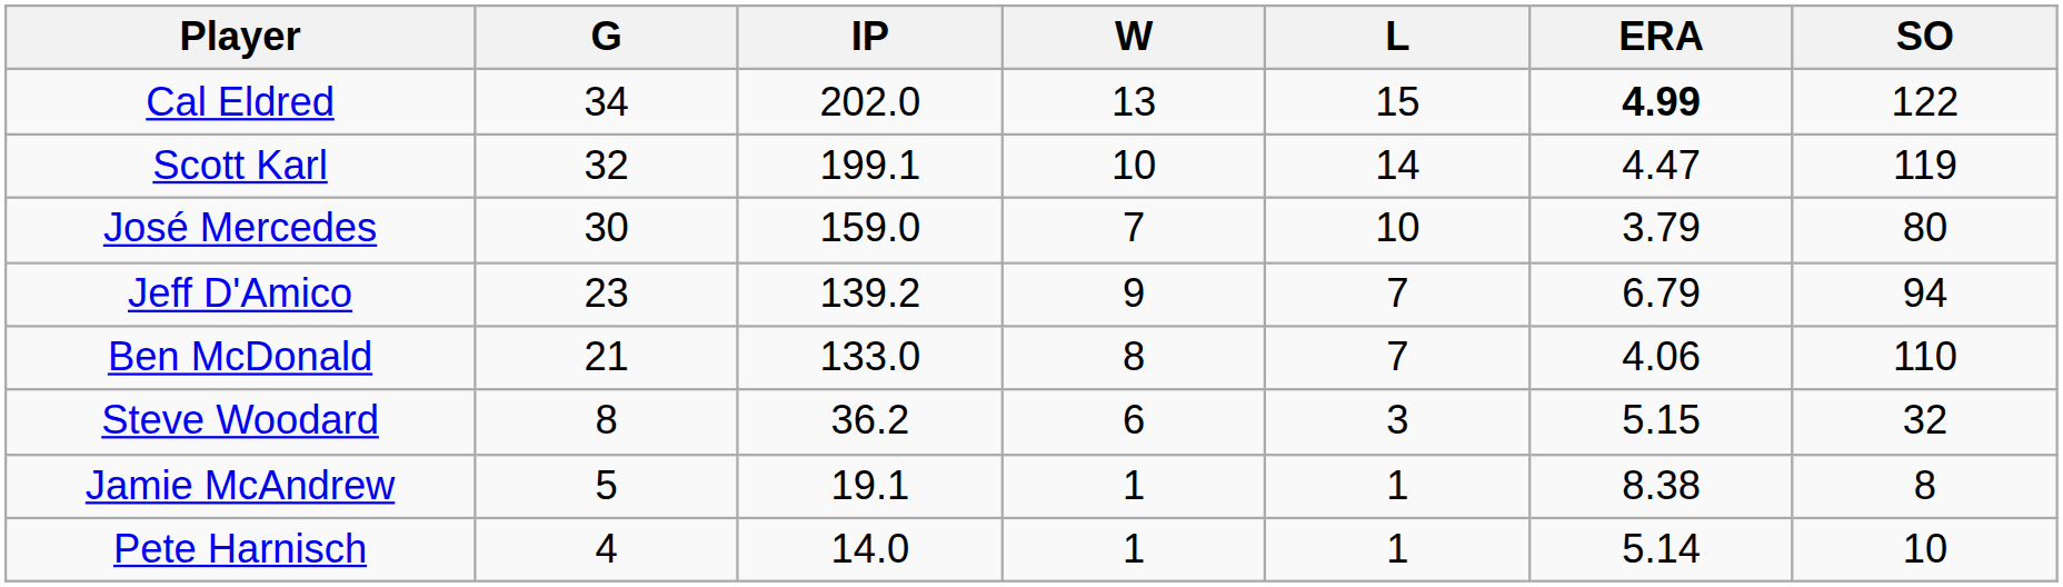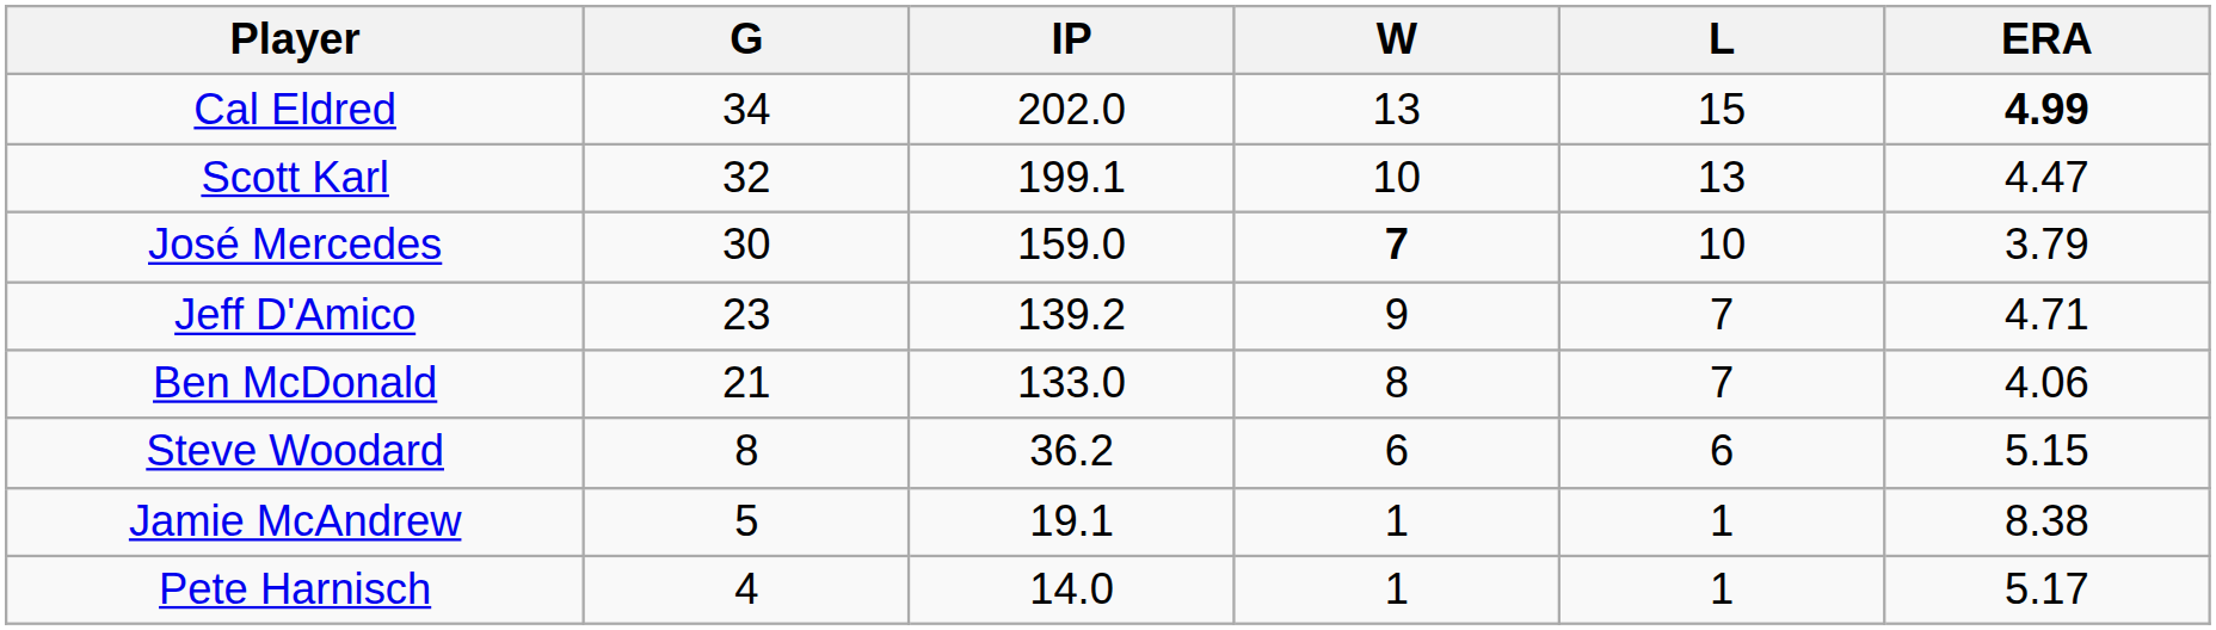- column: SO | 122 | 119 | 80 | 94 | 110 | 32 | 8 | 10
Scott Karl | L: 14 -> 13
José Mercedes | W: normal -> bold
Jeff D'Amico | ERA: 6.79 -> 4.71
Steve Woodard | L: 3 -> 6
Pete Harnisch | ERA: 5.14 -> 5.17
